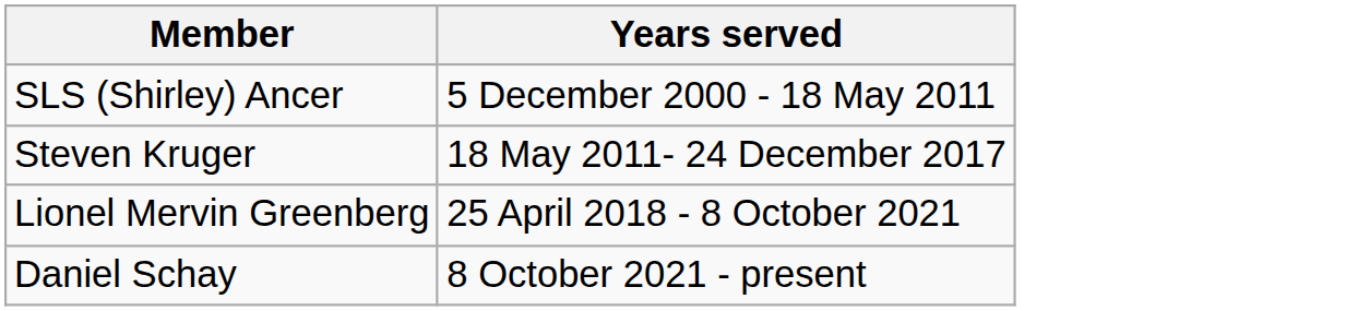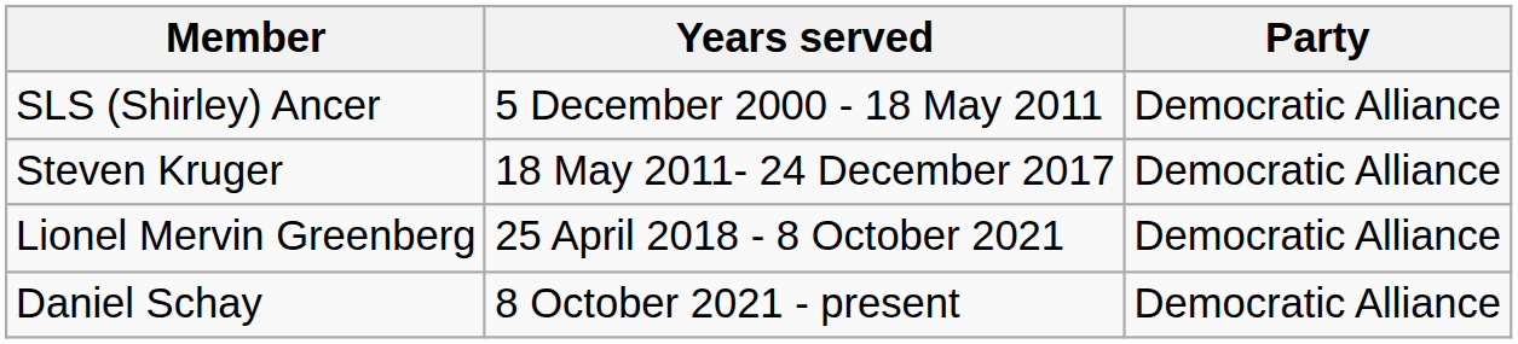+ column: Party | Democratic Alliance | Democratic Alliance | Democratic Alliance | Democratic Alliance
